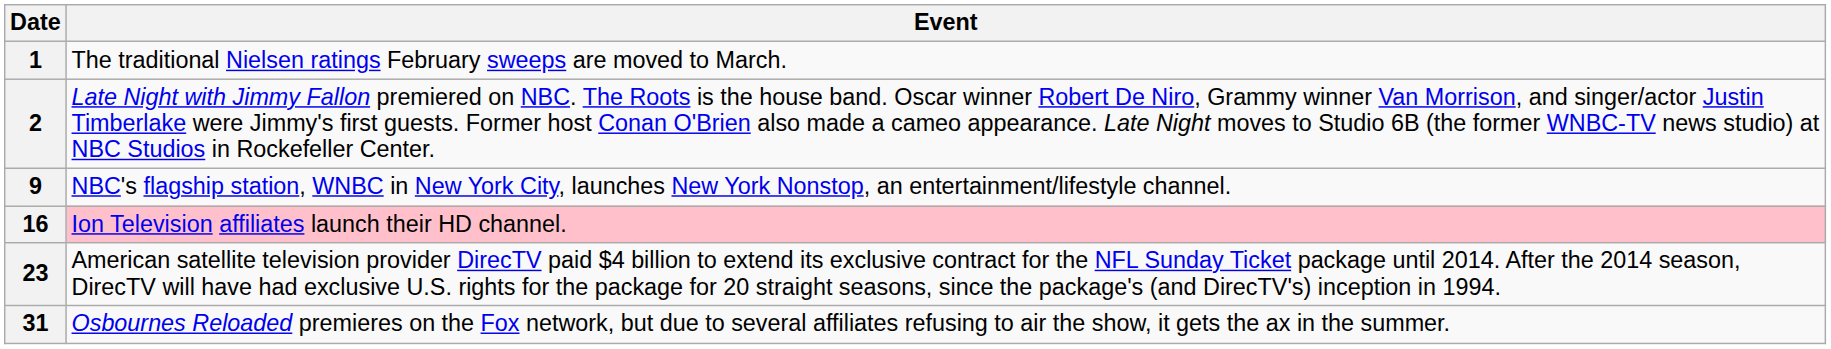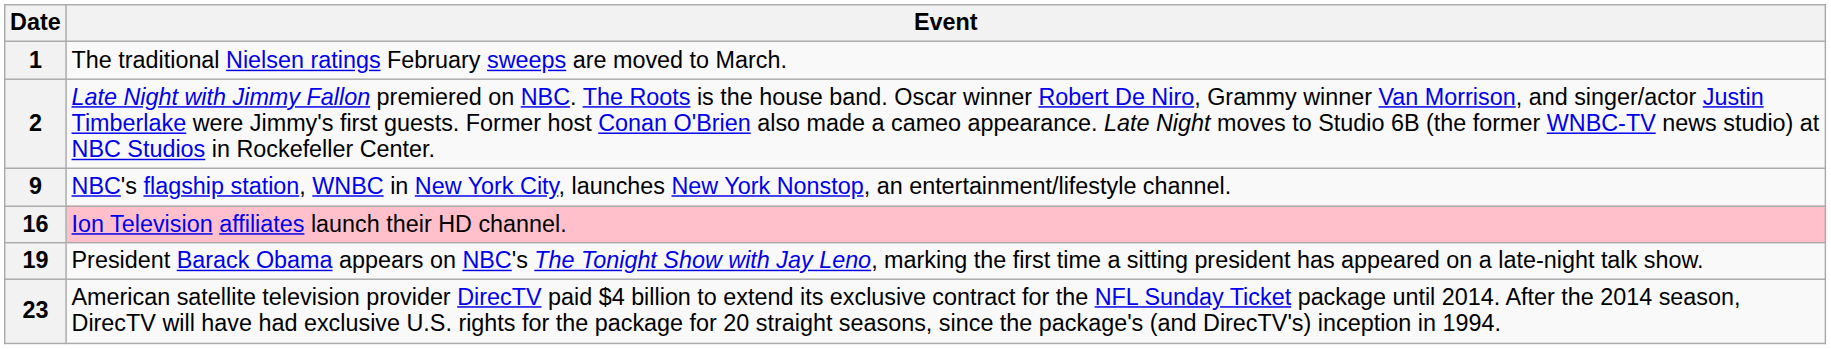+ row: 19 | President Barack Obama appears on NBC's The Tonight Show with Jay Leno, marking the first time a sitting president has appeared on a late-night talk show.
- row: 31 | Osbournes Reloaded premieres on the Fox network, but due to several affiliates refusing to air the show, it gets the ax in the summer.
